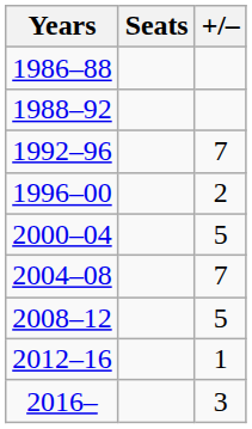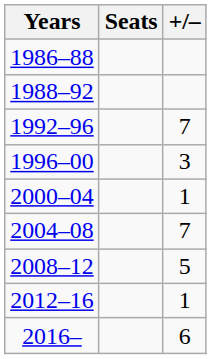1996–00 | +/–: 2 -> 3
2000–04 | +/–: 5 -> 1
2016– | +/–: 3 -> 6
